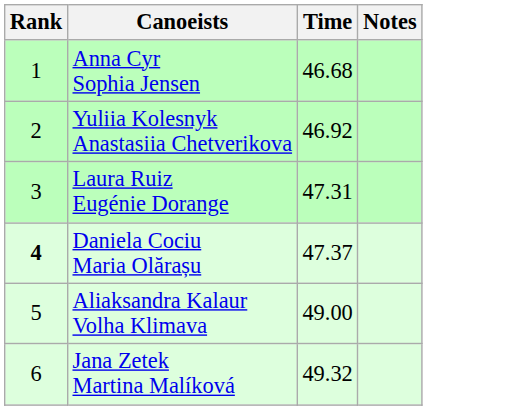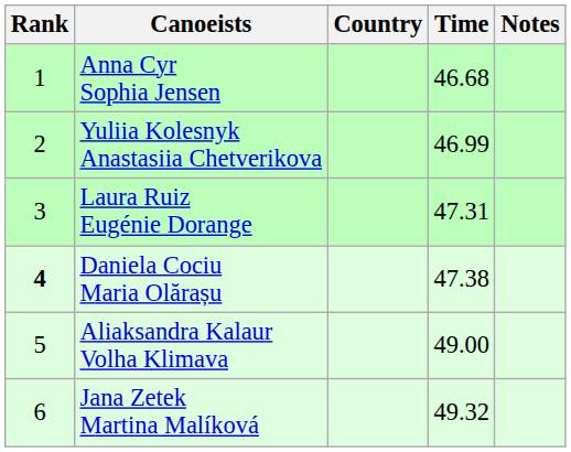+ column: Country
Yuliia Kolesnyk Anastasiia Chetverikova | Time: 46.92 -> 46.99
Daniela Cociu Maria Olărașu | Time: 47.37 -> 47.38
